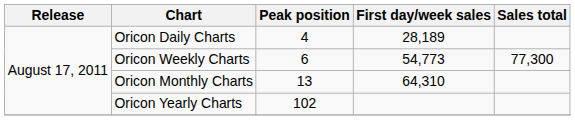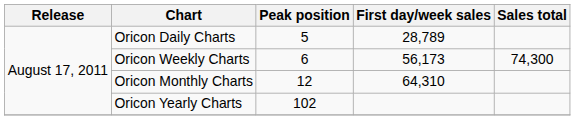Oricon Daily Charts | Peak position: 4 -> 5
Oricon Daily Charts | First day/week sales: 28,189 -> 28,789
Oricon Weekly Charts | First day/week sales: 54,773 -> 56,173
Oricon Weekly Charts | Sales total: 77,300 -> 74,300
Oricon Monthly Charts | Peak position: 13 -> 12
